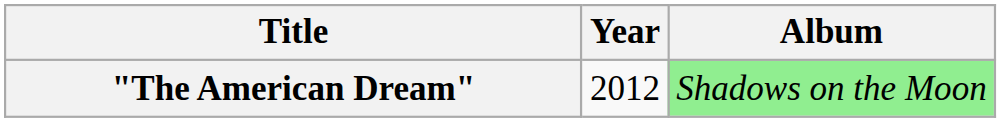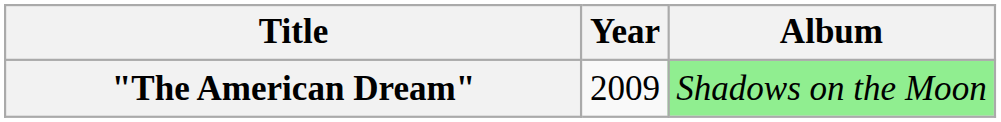"The American Dream" | Year: 2012 -> 2009
